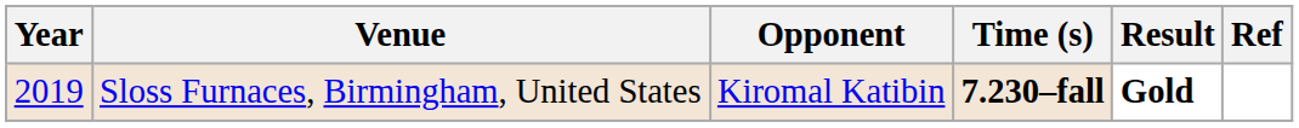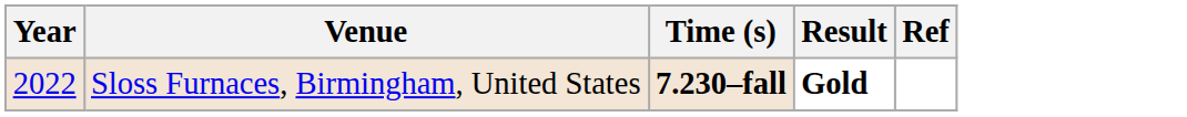- column: Opponent | Kiromal Katibin
Sloss Furnaces, Birmingham, United States | Year: 2019 -> 2022
